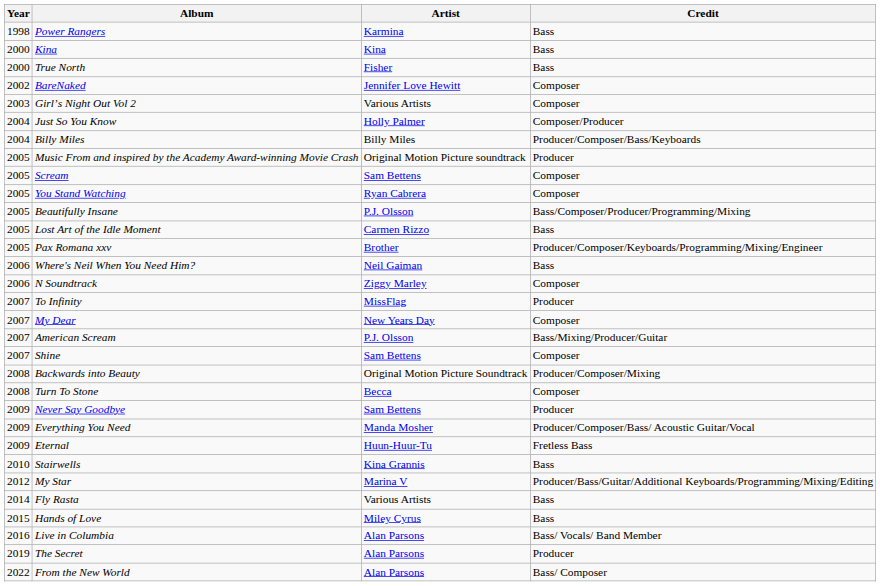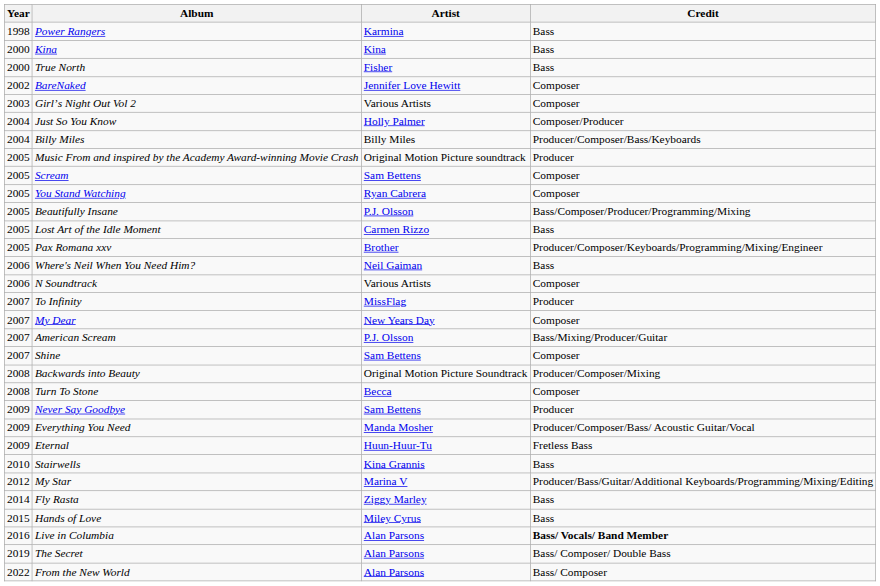N Soundtrack | Artist: Ziggy Marley -> Various Artists
Fly Rasta | Artist: Various Artists -> Ziggy Marley
Live in Columbia | Credit: normal -> bold
The Secret | Credit: Producer -> Bass/ Composer/ Double Bass
